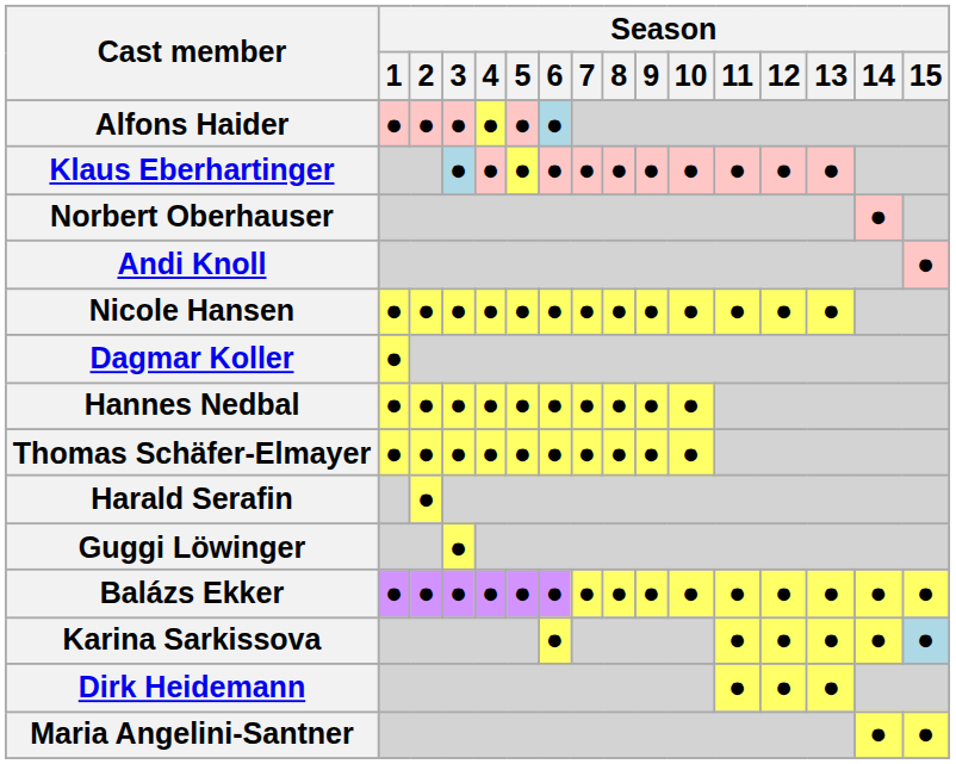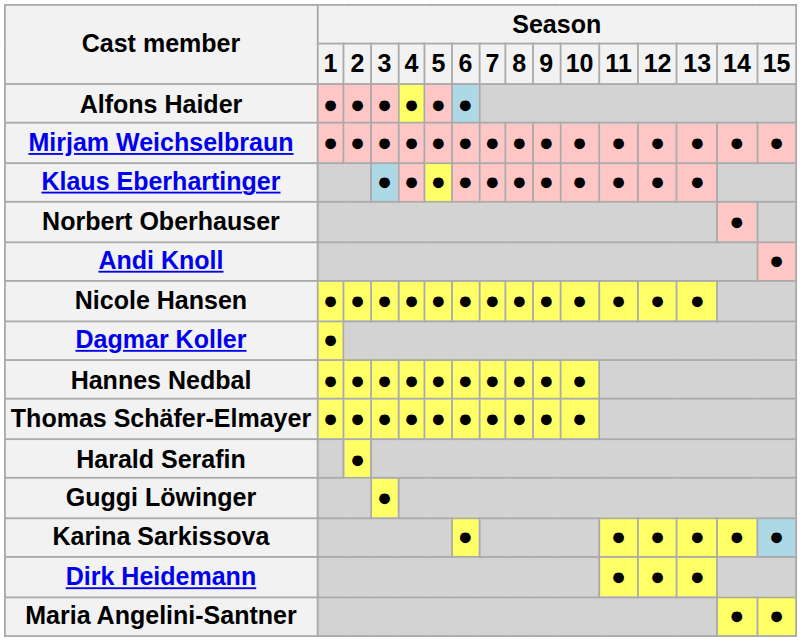+ row: Mirjam Weichselbraun | ● | ● | ● | ● | ● | ● | ● | ● | ● | ● | ● | ● | ● | ● | ●
- row: Balázs Ekker | ● | ● | ● | ● | ● | ● | ● | ● | ● | ● | ● | ● | ● | ● | ●
